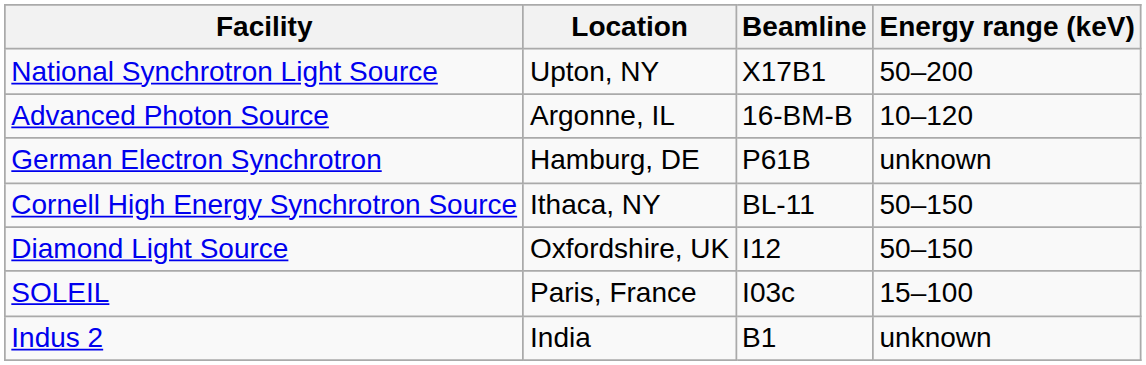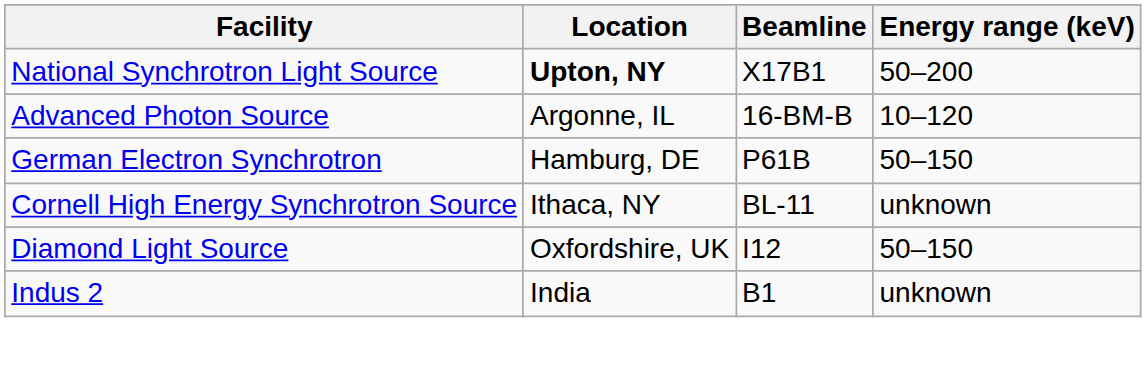National Synchrotron Light Source | Location: normal -> bold
German Electron Synchrotron | Energy range (keV): unknown -> 50–150
Cornell High Energy Synchrotron Source | Energy range (keV): 50–150 -> unknown
- row: SOLEIL | Paris, France | I03c | 15–100
